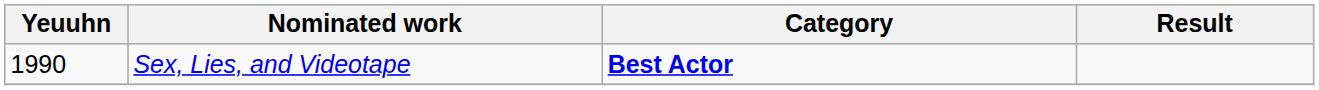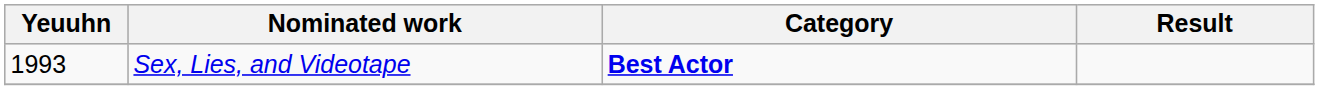Sex, Lies, and Videotape | Yeuuhn: 1990 -> 1993
